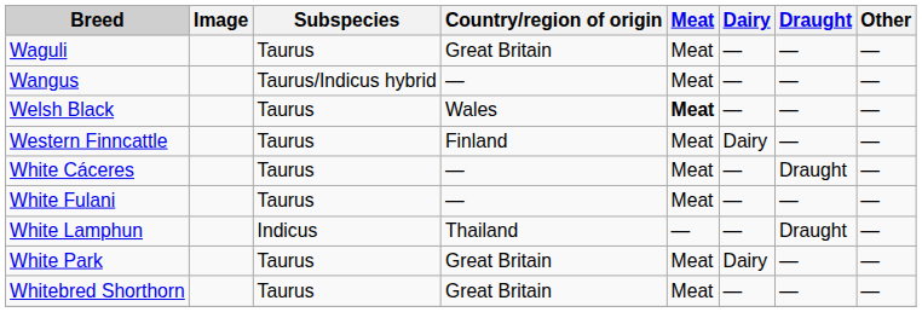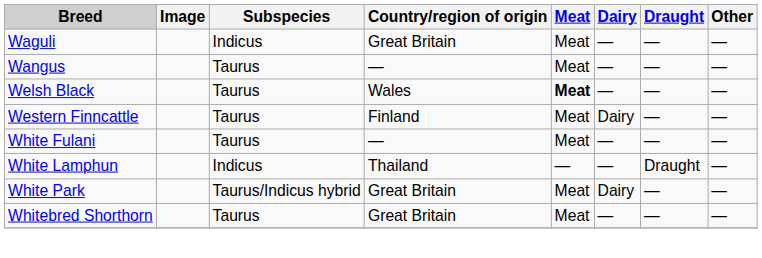Waguli | Subspecies: Taurus -> Indicus
Wangus | Subspecies: Taurus/Indicus hybrid -> Taurus
- row: White Cáceres | Taurus | — | Meat | — | Draught | —
White Park | Subspecies: Taurus -> Taurus/Indicus hybrid
